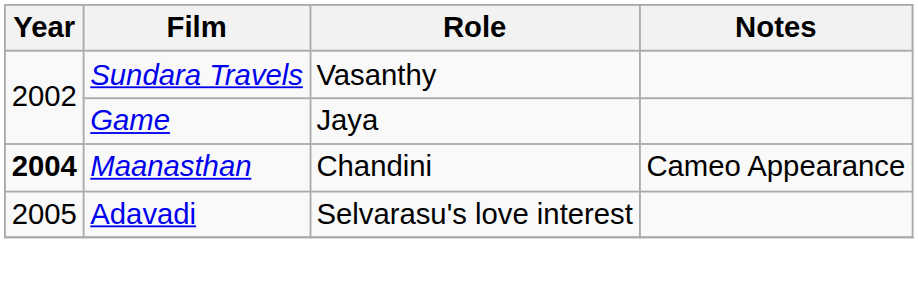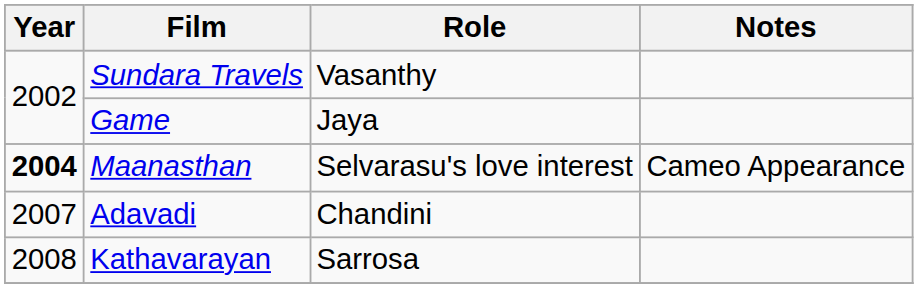Maanasthan | Role: Chandini -> Selvarasu's love interest
Adavadi | Year: 2005 -> 2007
Adavadi | Role: Selvarasu's love interest -> Chandini
+ row: 2008 | Kathavarayan | Sarrosa
